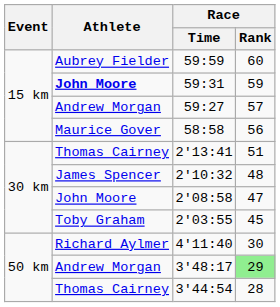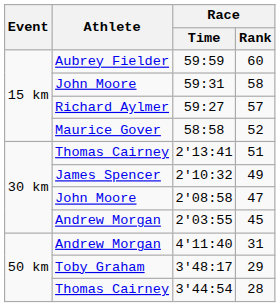59:31 | Athlete: bold -> normal
59:31 | Race / Rank: 59 -> 58
59:27 | Athlete: Andrew Morgan -> Richard Aylmer
58:58 | Race / Rank: 56 -> 52
2'10:32 | Race / Rank: 48 -> 49
2'03:55 | Athlete: Toby Graham -> Andrew Morgan
4'11:40 | Athlete: Richard Aylmer -> Andrew Morgan
4'11:40 | Race / Rank: 30 -> 31
3'48:17 | Athlete: Andrew Morgan -> Toby Graham
3'48:17 | Race / Rank: lightgreen background -> no background
